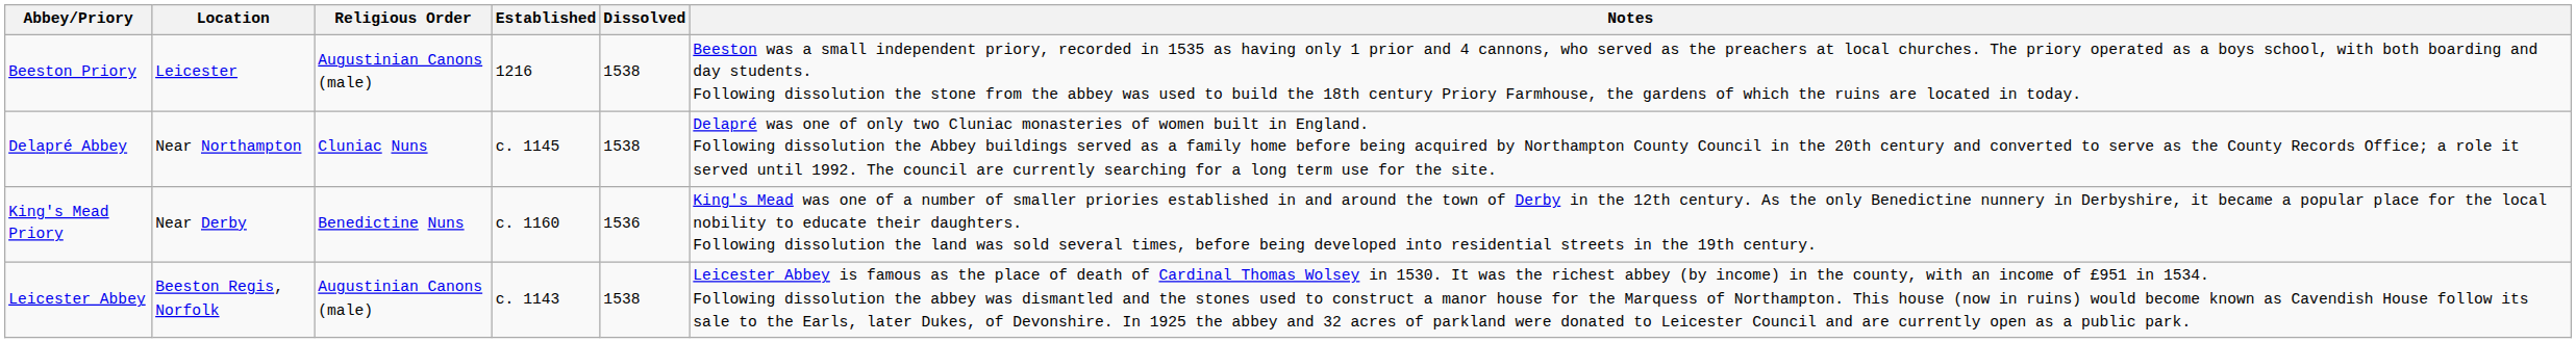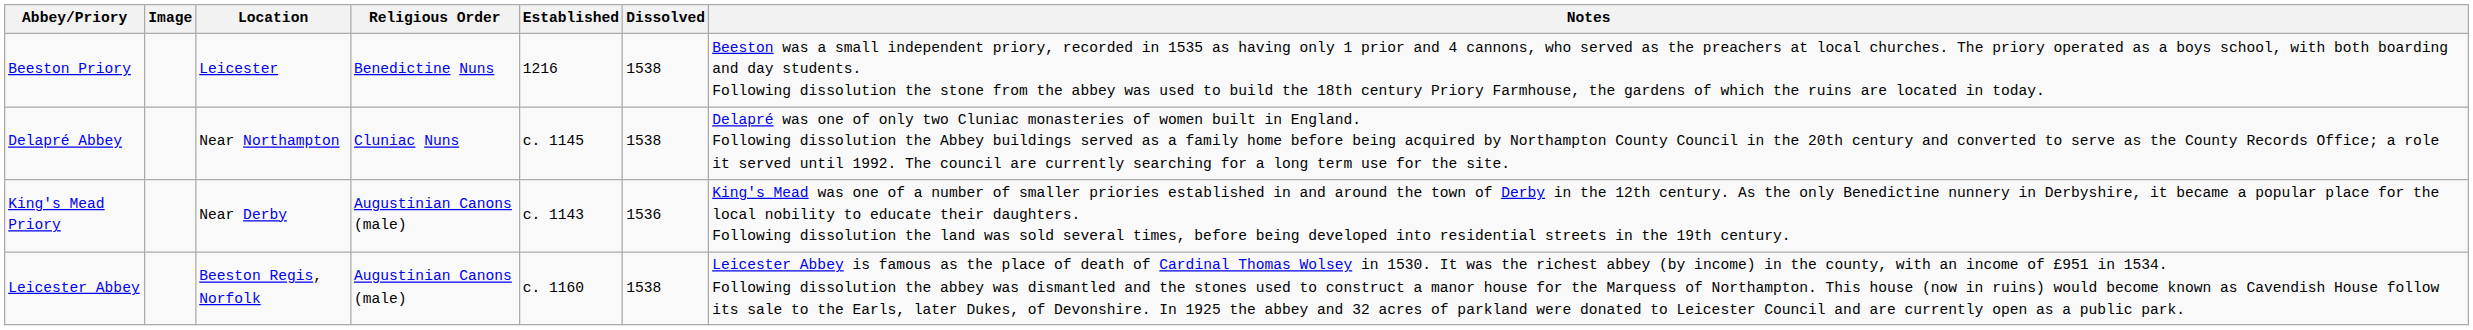+ column: Image
Beeston Priory | Religious Order: Augustinian Canons (male) -> Benedictine Nuns
King's Mead Priory | Religious Order: Benedictine Nuns -> Augustinian Canons (male)
King's Mead Priory | Established: c. 1160 -> c. 1143
Leicester Abbey | Established: c. 1143 -> c. 1160
